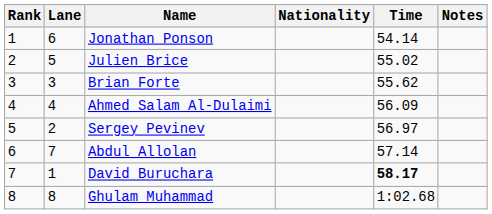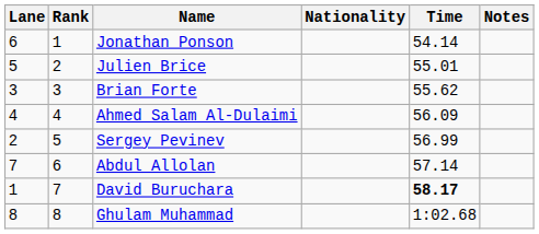columns swapped: Rank <-> Lane
Julien Brice | Time: 55.02 -> 55.01
Sergey Pevinev | Time: 56.97 -> 56.99
